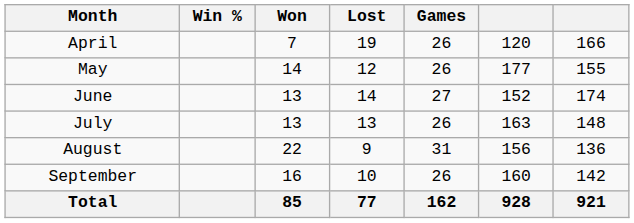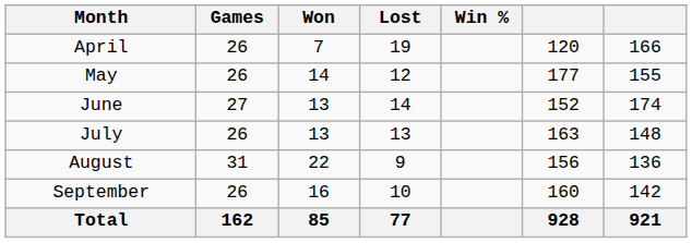columns swapped: Games <-> Win %
